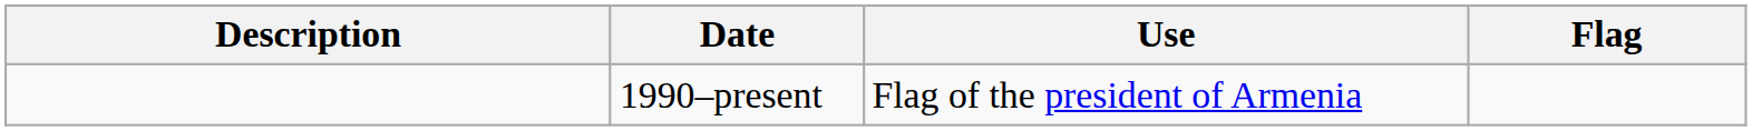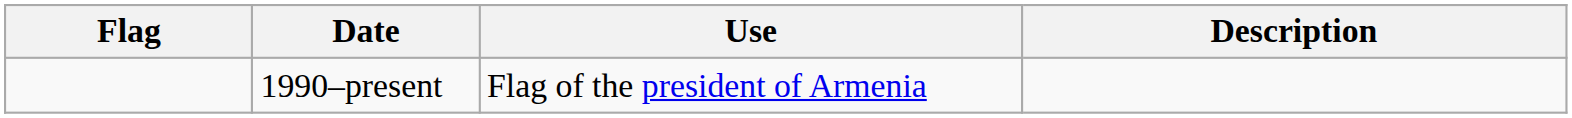columns swapped: Flag <-> Description
